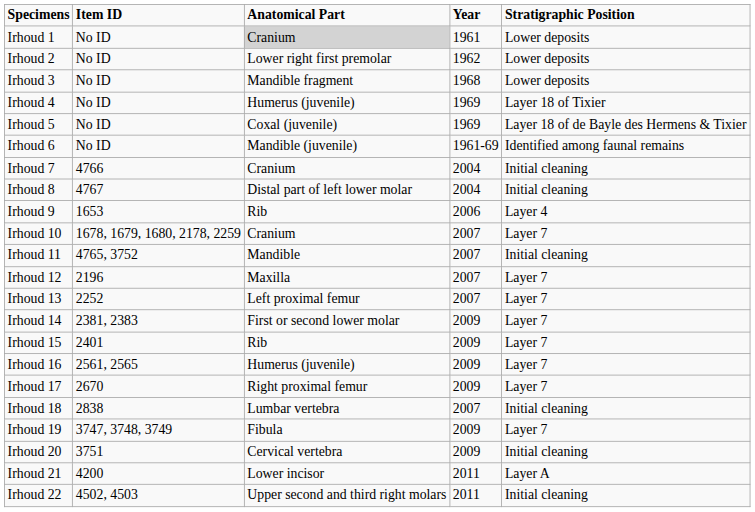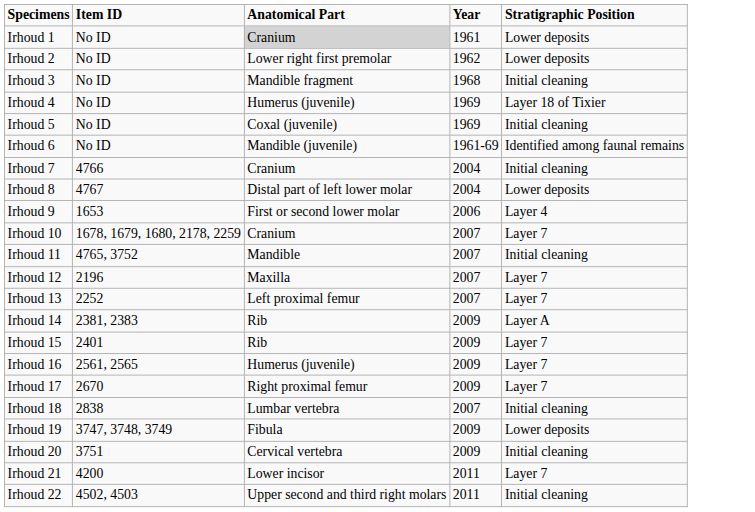Irhoud 3 | Stratigraphic Position: Lower deposits -> Initial cleaning
Irhoud 5 | Stratigraphic Position: Layer 18 of de Bayle des Hermens & Tixier -> Initial cleaning
Irhoud 8 | Stratigraphic Position: Initial cleaning -> Lower deposits
Irhoud 9 | Anatomical Part: Rib -> First or second lower molar
Irhoud 14 | Anatomical Part: First or second lower molar -> Rib
Irhoud 14 | Stratigraphic Position: Layer 7 -> Layer A
Irhoud 19 | Stratigraphic Position: Layer 7 -> Lower deposits
Irhoud 21 | Stratigraphic Position: Layer A -> Layer 7
